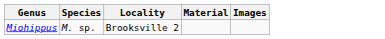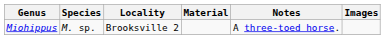+ column: Notes | A three-toed horse.
